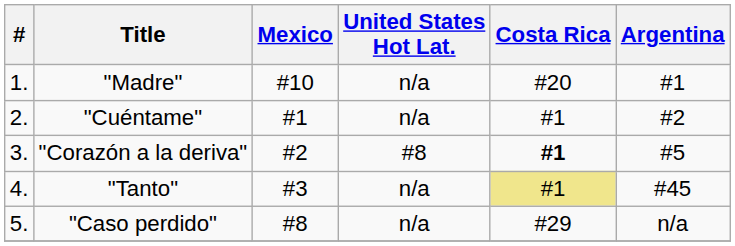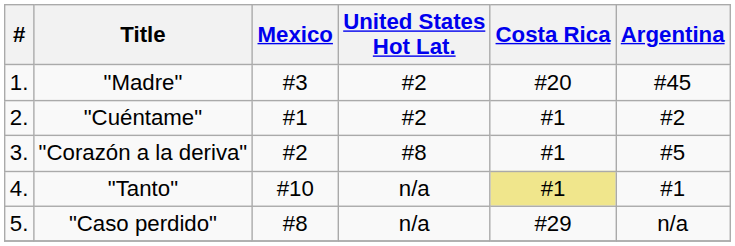"Madre" | Mexico: #10 -> #3
"Madre" | United States Hot Lat.: n/a -> #2
"Madre" | Argentina: #1 -> #45
"Cuéntame" | United States Hot Lat.: n/a -> #2
"Corazón a la deriva" | Costa Rica: bold -> normal
"Tanto" | Mexico: #3 -> #10
"Tanto" | Argentina: #45 -> #1
